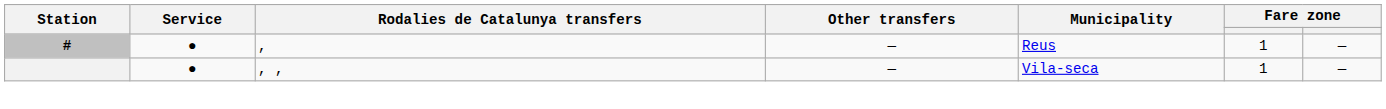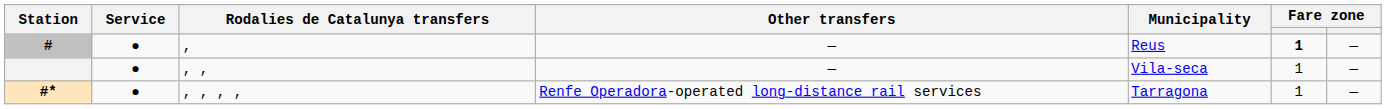# | column 6: normal -> bold
+ row: #* | ● | , , , , | Renfe Operadora-operated long-distance rail services | Tarragona | 1 | —
